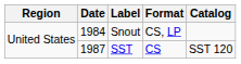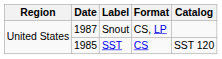Snout | Date: 1984 -> 1987
SST | Date: 1987 -> 1985
